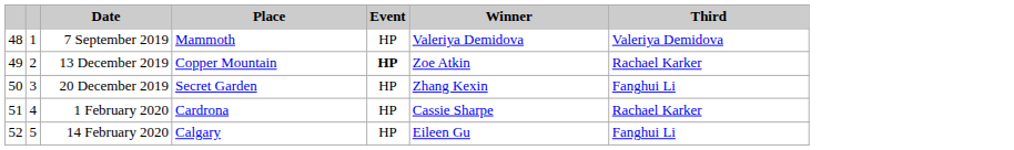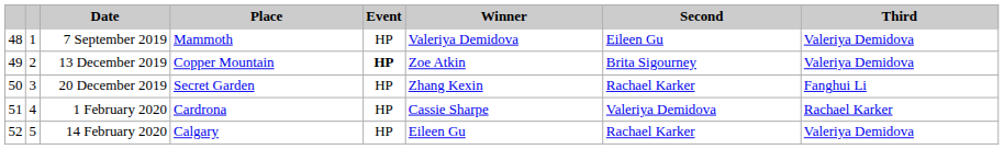+ column: Second | Eileen Gu | Brita Sigourney | Rachael Karker | Valeriya Demidova | Rachael Karker
13 December 2019 | Third: Rachael Karker -> Valeriya Demidova
14 February 2020 | Third: Fanghui Li -> Valeriya Demidova
